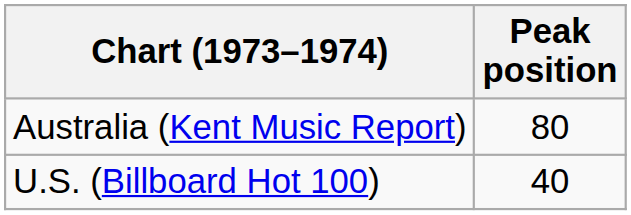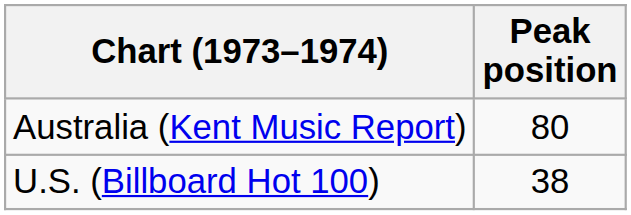U.S. (Billboard Hot 100) | Peak position: 40 -> 38
